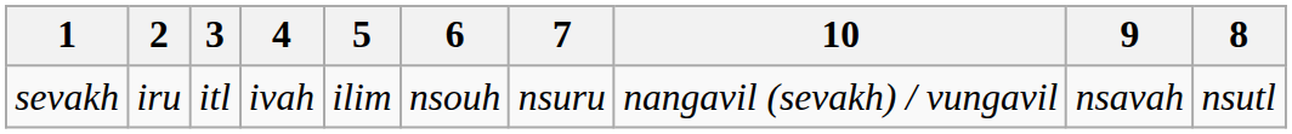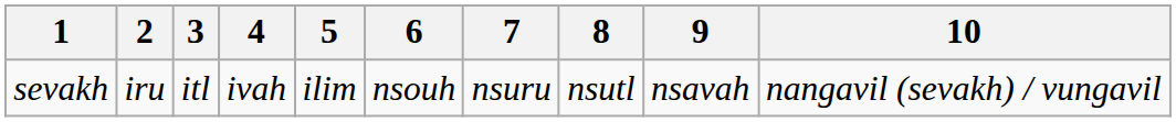columns swapped: 8 <-> 10
